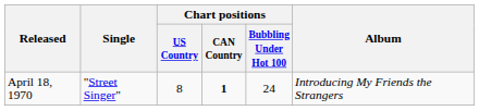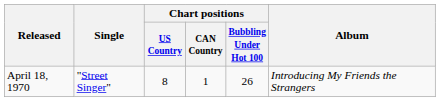April 18, 1970 | Chart positions / CAN Country: bold -> normal
April 18, 1970 | Chart positions / Bubbling Under Hot 100: 24 -> 26
